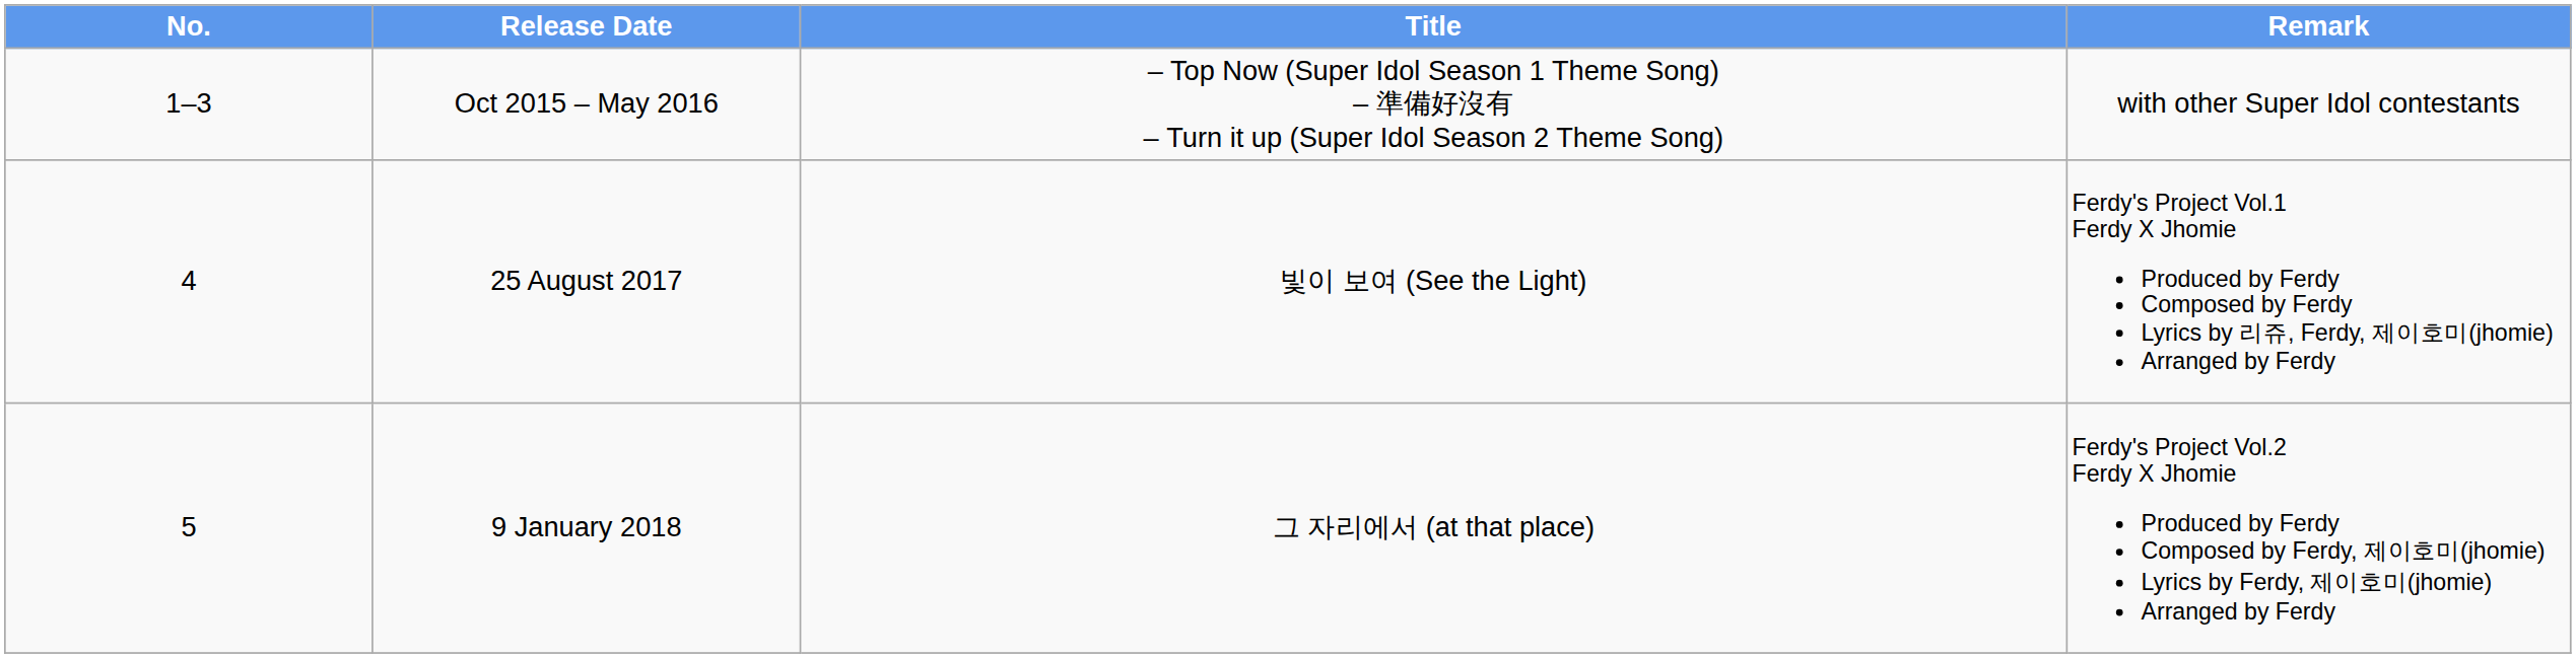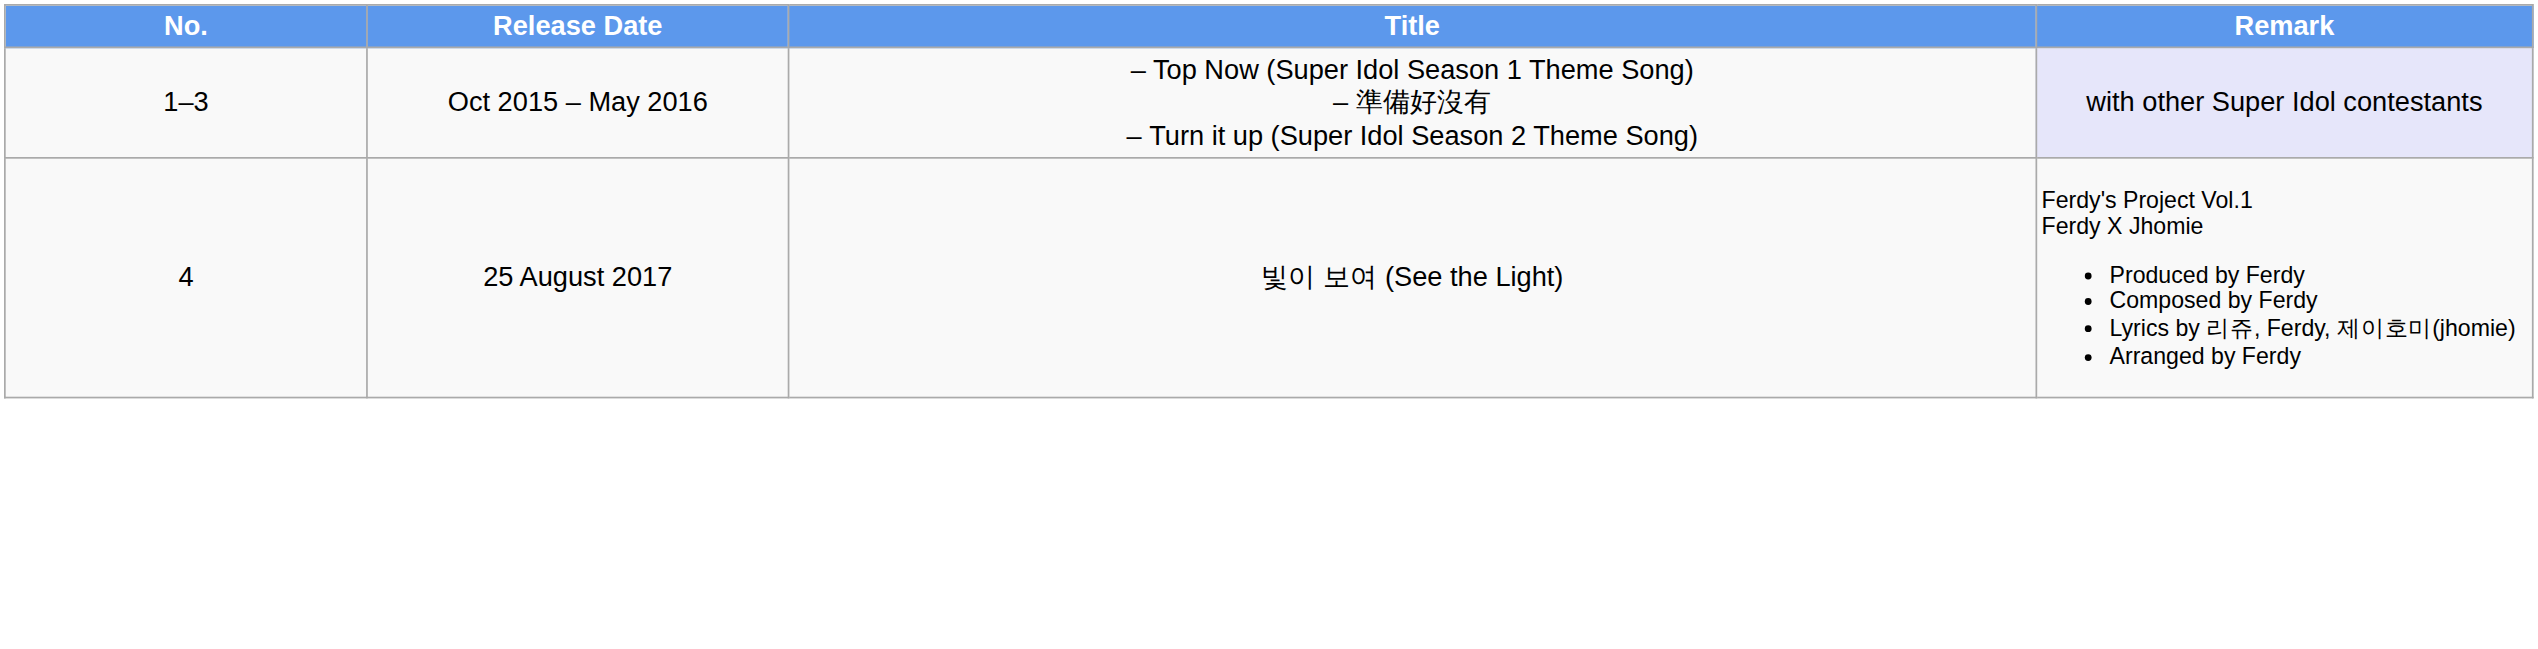Oct 2015 – May 2016 | Remark: no background -> lavender background
- row: 5 | 9 January 2018 | 그 자리에서 (at that place) | Ferdy's Project Vol.2 Ferdy X Jhomie Produced by Ferdy Composed by Ferdy, 제이호미(jhomie) Lyrics by Ferdy, 제이호미(jhomie) Arranged by Ferdy
